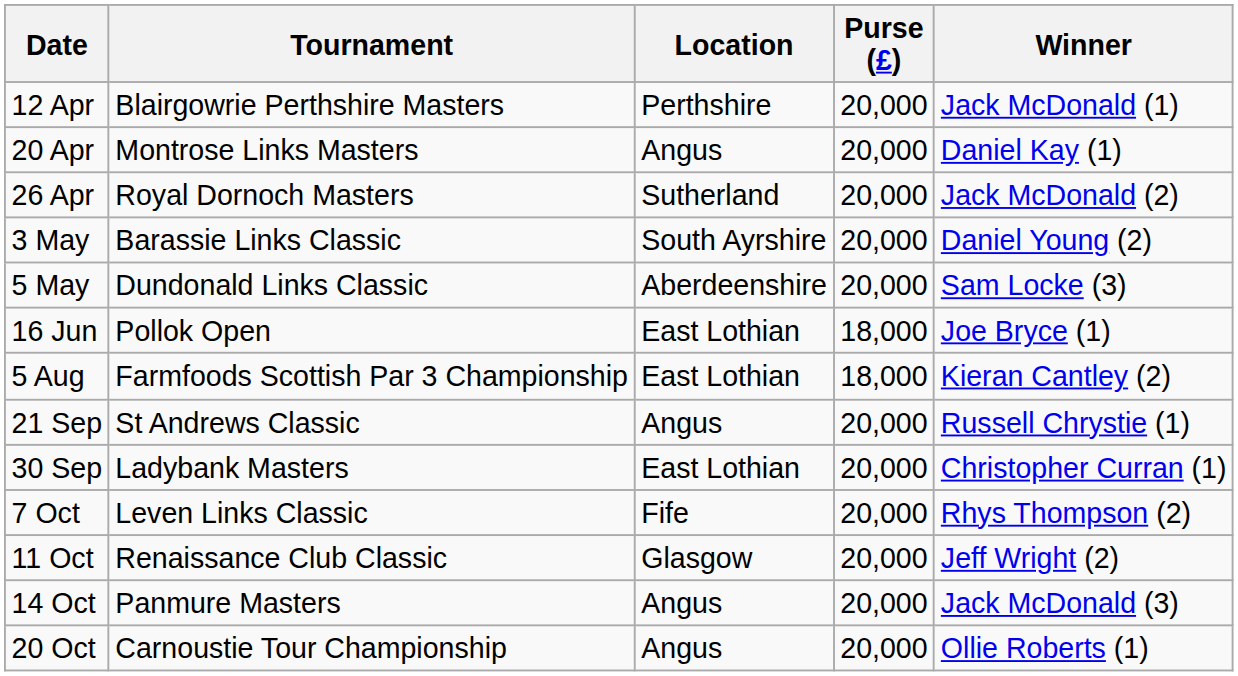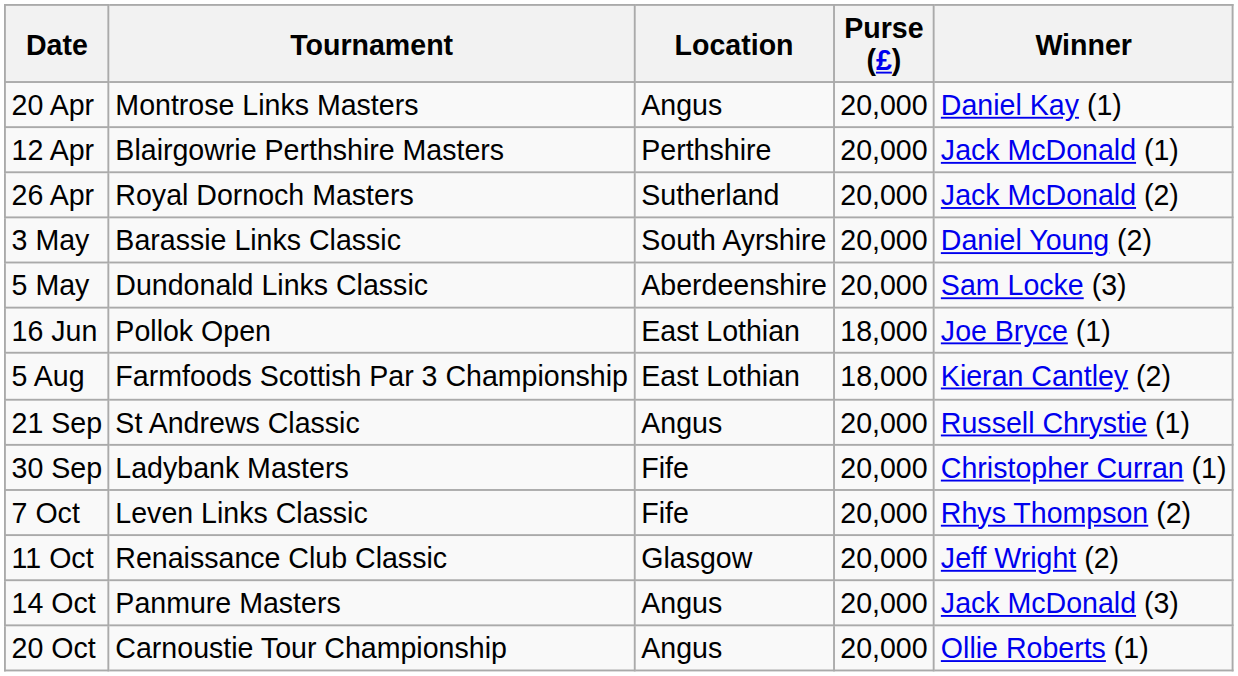rows swapped: 12 Apr <-> 20 Apr
30 Sep | Location: East Lothian -> Fife
